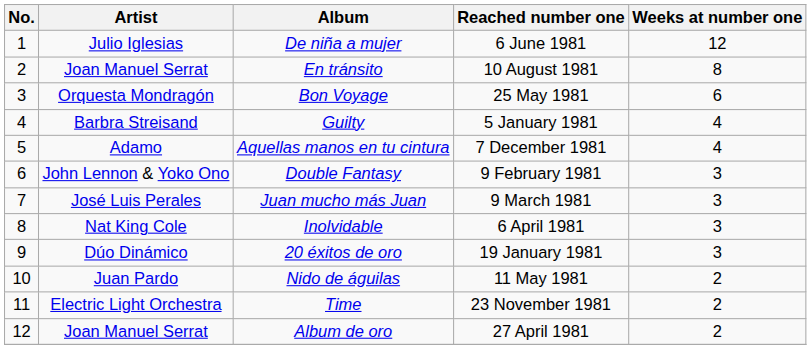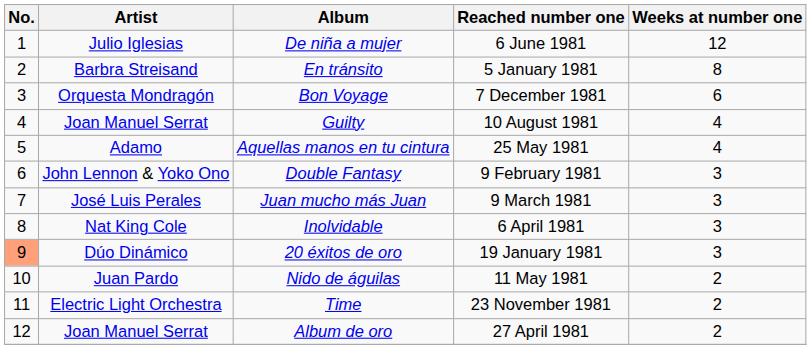En tránsito | Artist: Joan Manuel Serrat -> Barbra Streisand
En tránsito | Reached number one: 10 August 1981 -> 5 January 1981
Bon Voyage | Reached number one: 25 May 1981 -> 7 December 1981
Guilty | Artist: Barbra Streisand -> Joan Manuel Serrat
Guilty | Reached number one: 5 January 1981 -> 10 August 1981
Aquellas manos en tu cintura | Reached number one: 7 December 1981 -> 25 May 1981
20 éxitos de oro | No.: no background -> lightsalmon background
